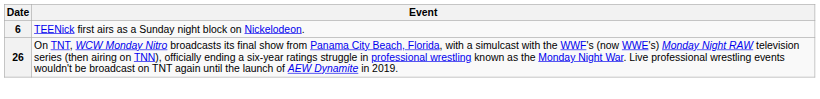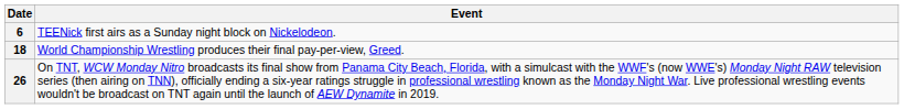+ row: 18 | World Championship Wrestling produces their final pay-per-view, Greed.
